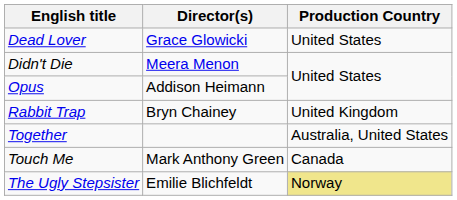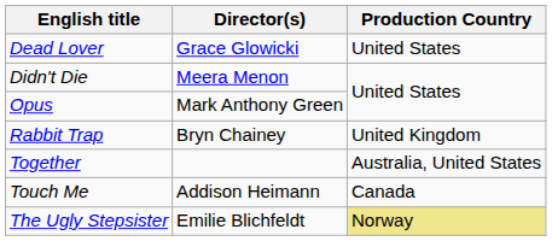Opus | Director(s): Addison Heimann -> Mark Anthony Green
Touch Me | Director(s): Mark Anthony Green -> Addison Heimann
